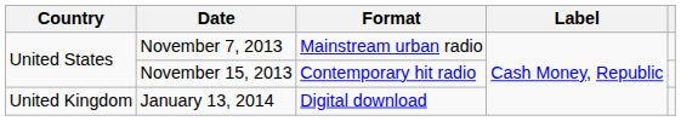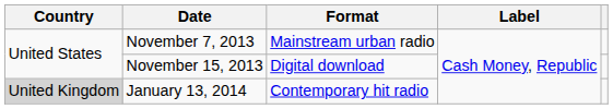November 15, 2013 | Format: Contemporary hit radio -> Digital download
January 13, 2014 | Country: no background -> lightgrey background
January 13, 2014 | Format: Digital download -> Contemporary hit radio
